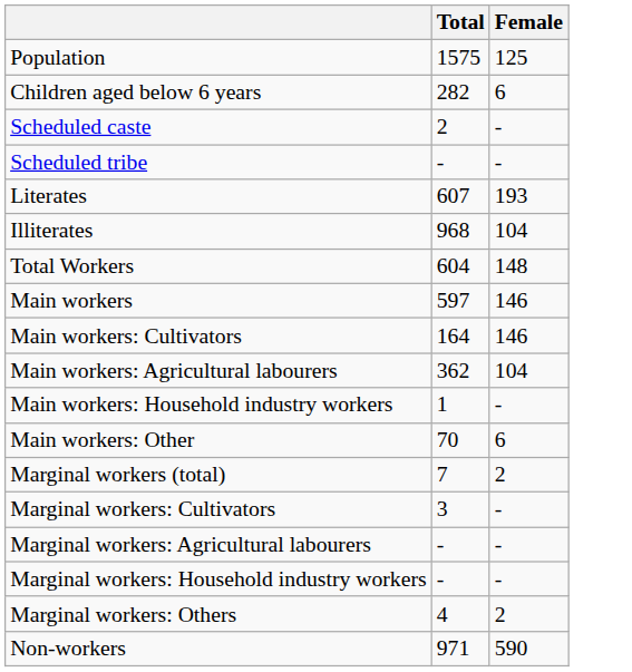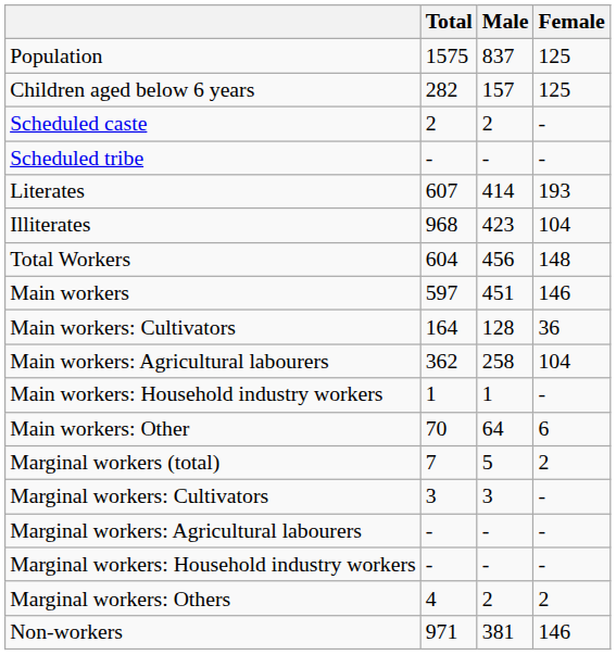+ column: Male | 837 | 157 | 2 | - | 414 | 423 | 456 | 451 | 128 | 258 | 1 | 64 | 5 | 3 | - | - | 2 | 381
Children aged below 6 years | Female: 6 -> 125
Main workers: Cultivators | Female: 146 -> 36
Non-workers | Female: 590 -> 146
